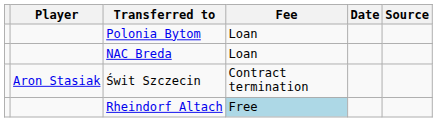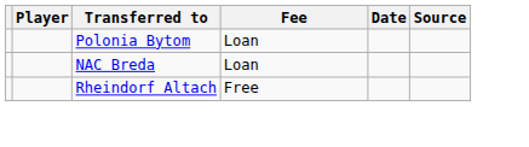- row: Aron Stasiak | Świt Szczecin | Contract termination
Rheindorf Altach | Fee: lightblue background -> no background
